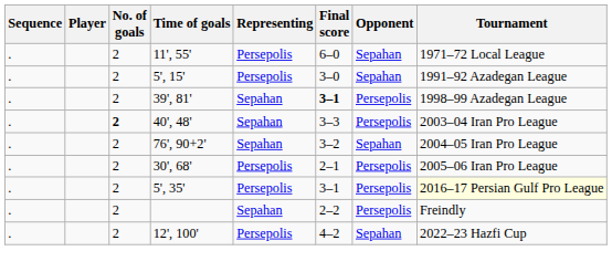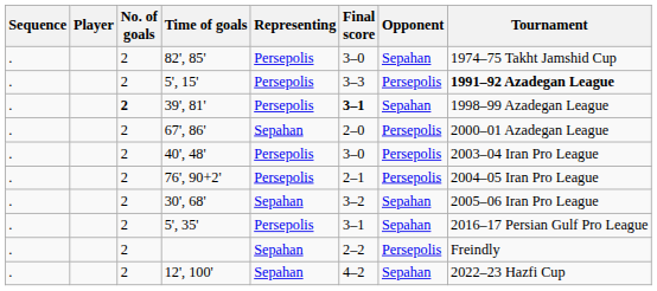- row: . | 2 | 11', 55' | Persepolis | 6–0 | Sepahan | 1971–72 Local League
+ row: . | 2 | 82', 85' | Persepolis | 3–0 | Sepahan | 1974–75 Takht Jamshid Cup
5', 15' | Final score: 3–0 -> 3–3
5', 15' | Opponent: Sepahan -> Persepolis
5', 15' | Tournament: normal -> bold
39', 81' | No. of goals: normal -> bold
39', 81' | Representing: Sepahan -> Persepolis
39', 81' | Opponent: Persepolis -> Sepahan
+ row: . | 2 | 67', 86' | Sepahan | 2–0 | Persepolis | 2000–01 Azadegan League
40', 48' | No. of goals: bold -> normal
40', 48' | Representing: Sepahan -> Persepolis
40', 48' | Final score: 3–3 -> 3–0
76', 90+2' | Representing: Sepahan -> Persepolis
76', 90+2' | Final score: 3–2 -> 2–1
76', 90+2' | Opponent: Sepahan -> Persepolis
30', 68' | Representing: Persepolis -> Sepahan
30', 68' | Final score: 2–1 -> 3–2
30', 68' | Opponent: Persepolis -> Sepahan
5', 35' | Opponent: Persepolis -> Sepahan
5', 35' | Tournament: lightyellow background -> no background
12', 100' | Representing: Persepolis -> Sepahan
